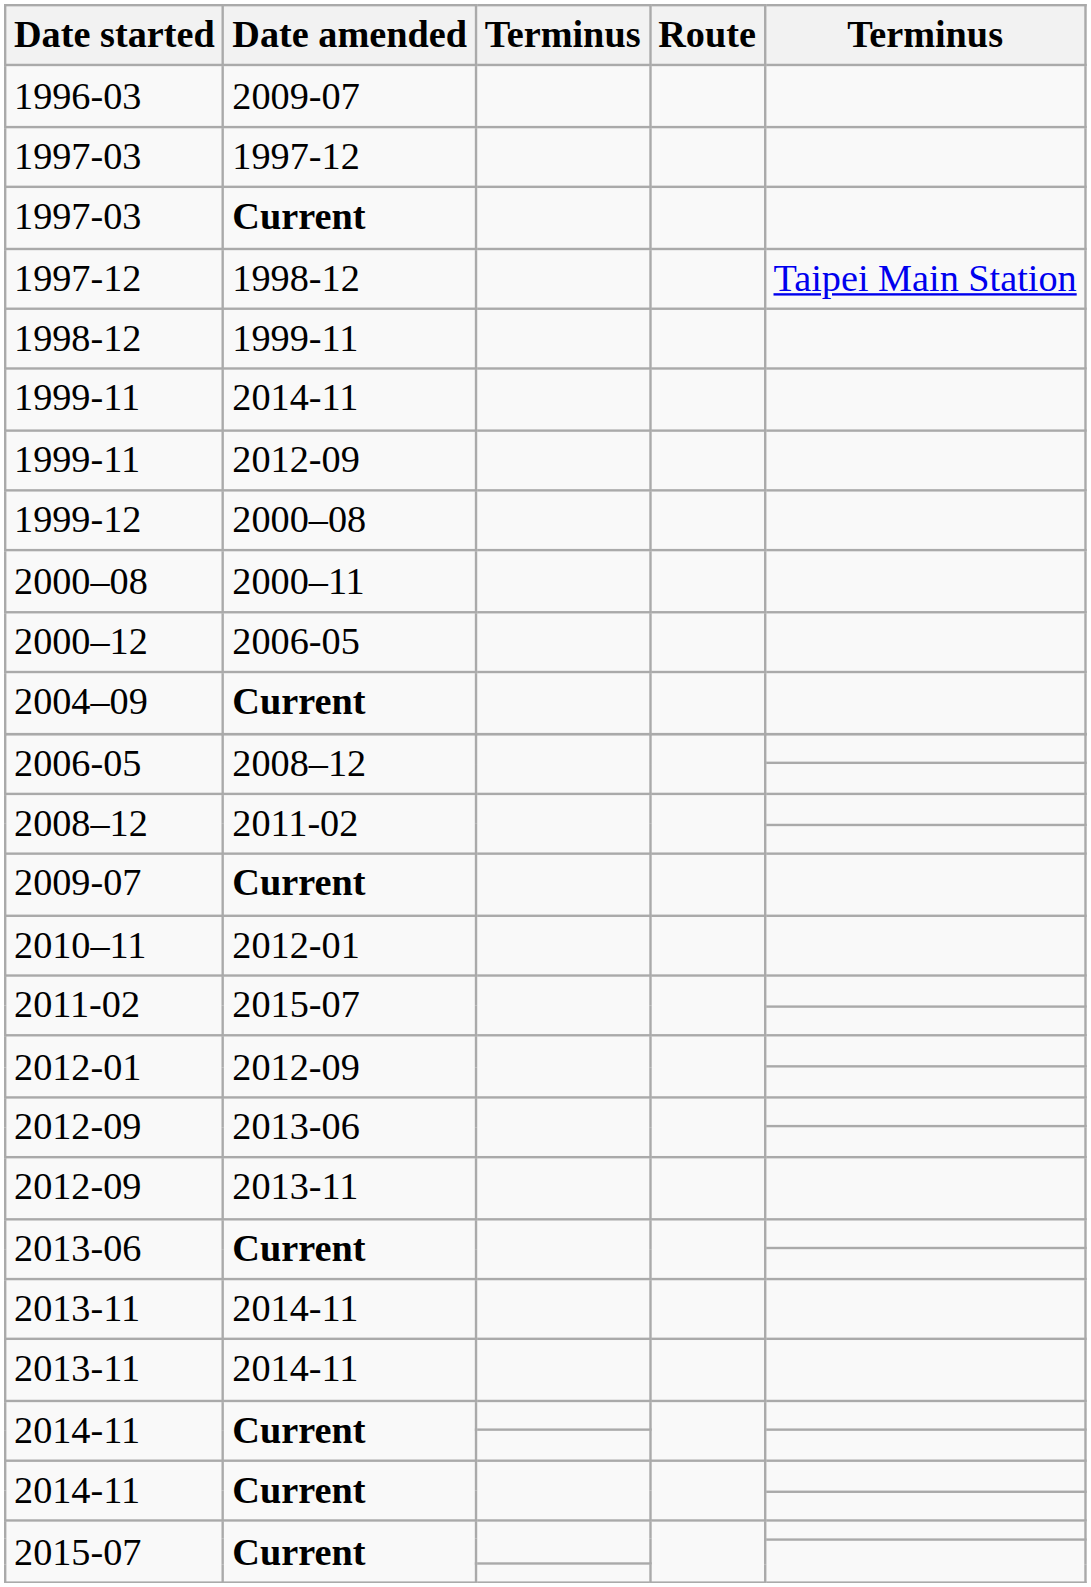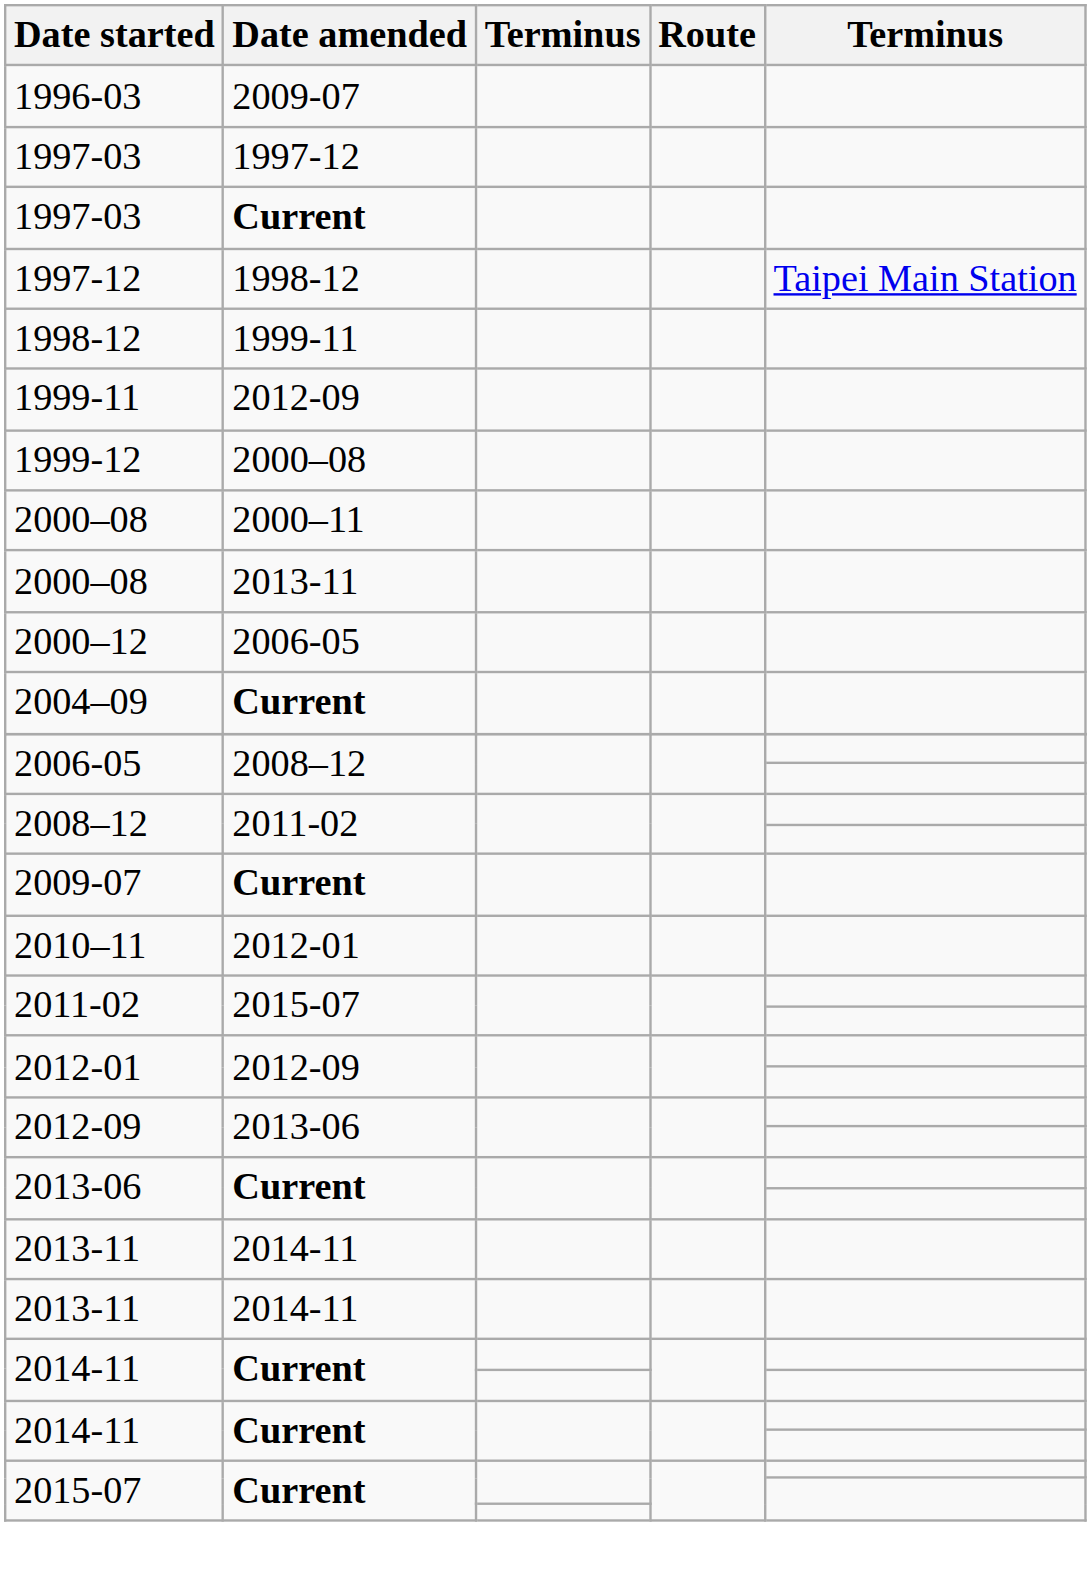- row: 1999-11 | 2014-11
+ row: 2000–08 | 2013-11
- row: 2012-09 | 2013-11
